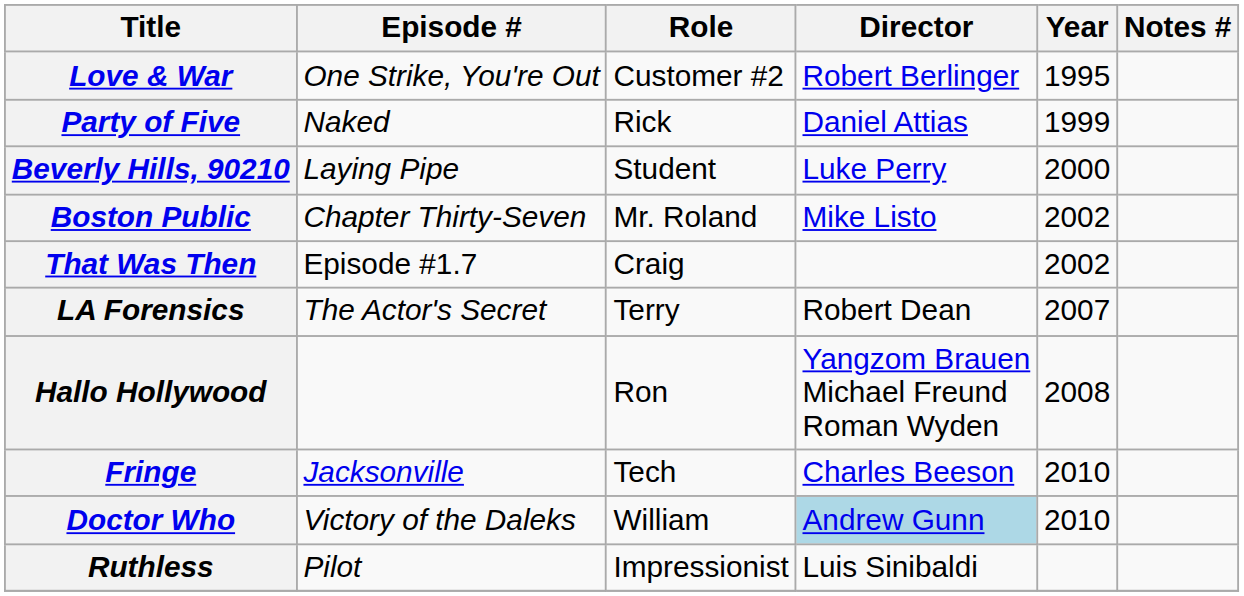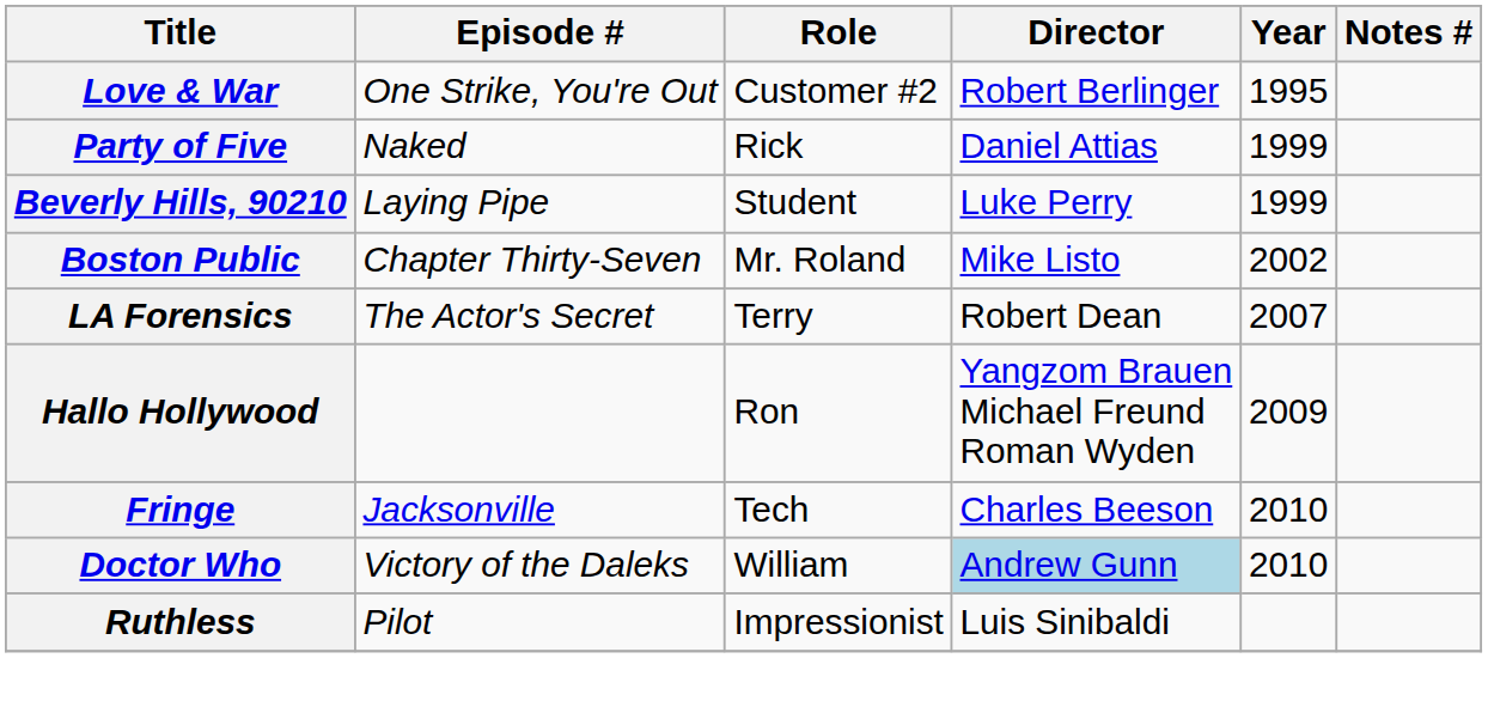Beverly Hills, 90210 | Year: 2000 -> 1999
- row: That Was Then | Episode #1.7 | Craig | 2002
Hallo Hollywood | Year: 2008 -> 2009
